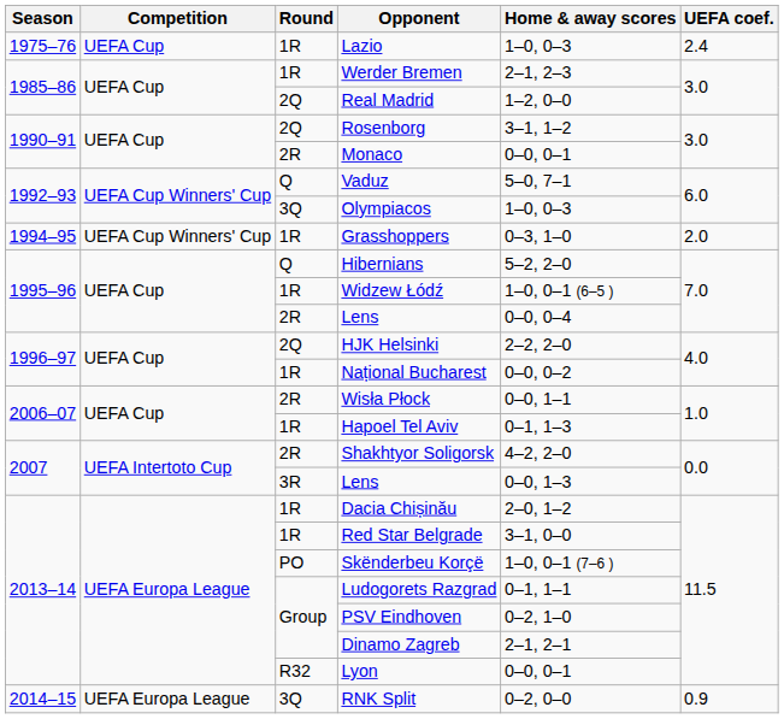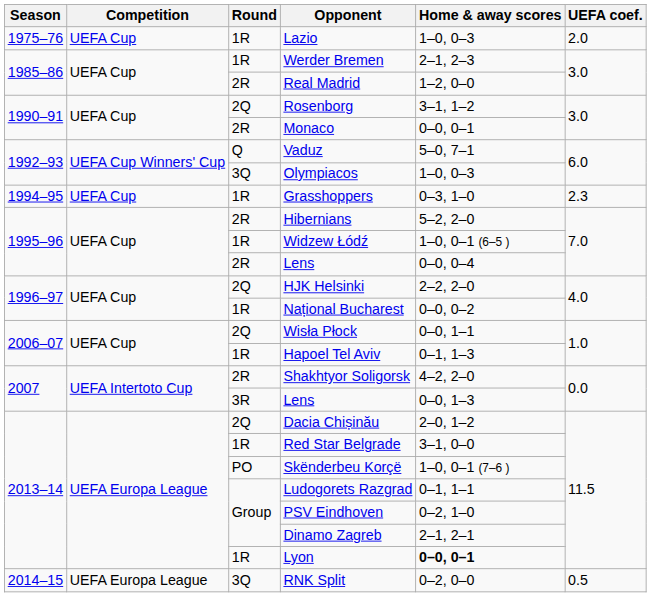Lazio | UEFA coef.: 2.4 -> 2.0
Real Madrid | Round: 2Q -> 2R
Grasshoppers | Competition: UEFA Cup Winners' Cup -> UEFA Cup
Grasshoppers | UEFA coef.: 2.0 -> 2.3
Hibernians | Round: Q -> 2R
Wisła Płock | Round: 2R -> 2Q
Dacia Chișinău | Round: 1R -> 2Q
Lyon | Round: R32 -> 1R
Lyon | Home & away scores: normal -> bold
RNK Split | UEFA coef.: 0.9 -> 0.5
